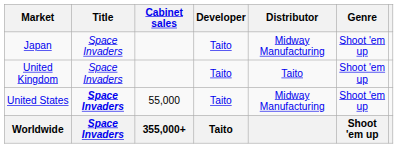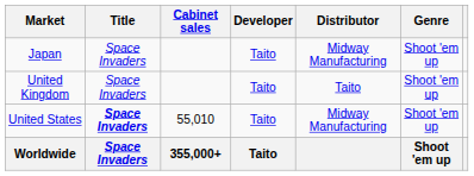United States | Cabinet sales: 55,000 -> 55,010
